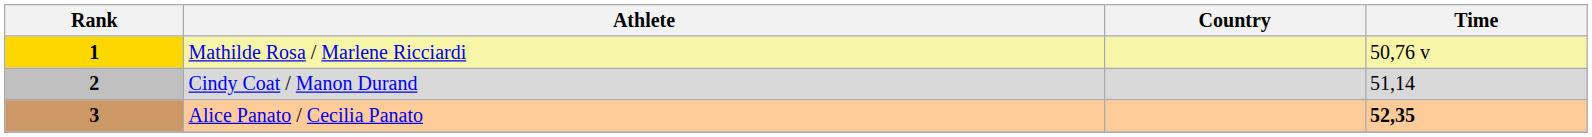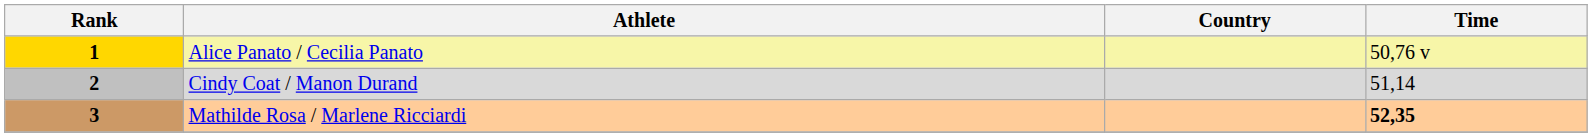1 | Athlete: Mathilde Rosa / Marlene Ricciardi -> Alice Panato / Cecilia Panato
3 | Athlete: Alice Panato / Cecilia Panato -> Mathilde Rosa / Marlene Ricciardi
